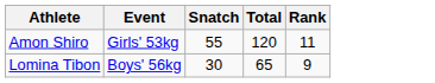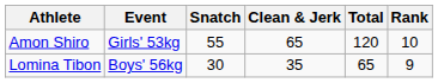+ column: Clean & Jerk | 65 | 35
Amon Shiro | Rank: 11 -> 10
